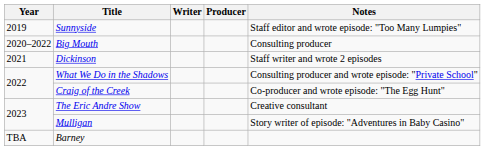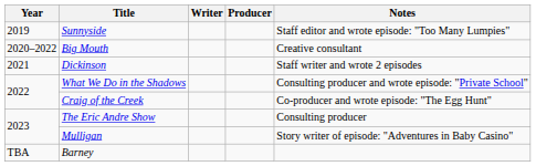Big Mouth | Notes: Consulting producer -> Creative consultant
The Eric Andre Show | Notes: Creative consultant -> Consulting producer
